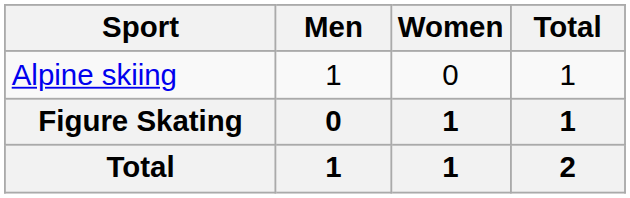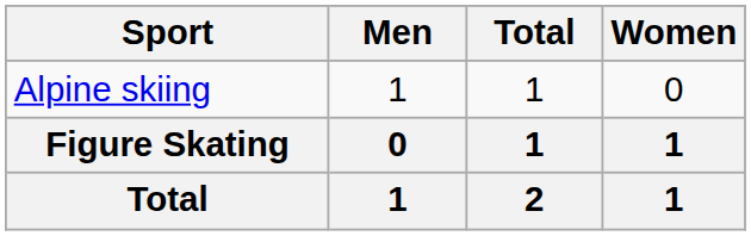columns swapped: Women <-> Total
